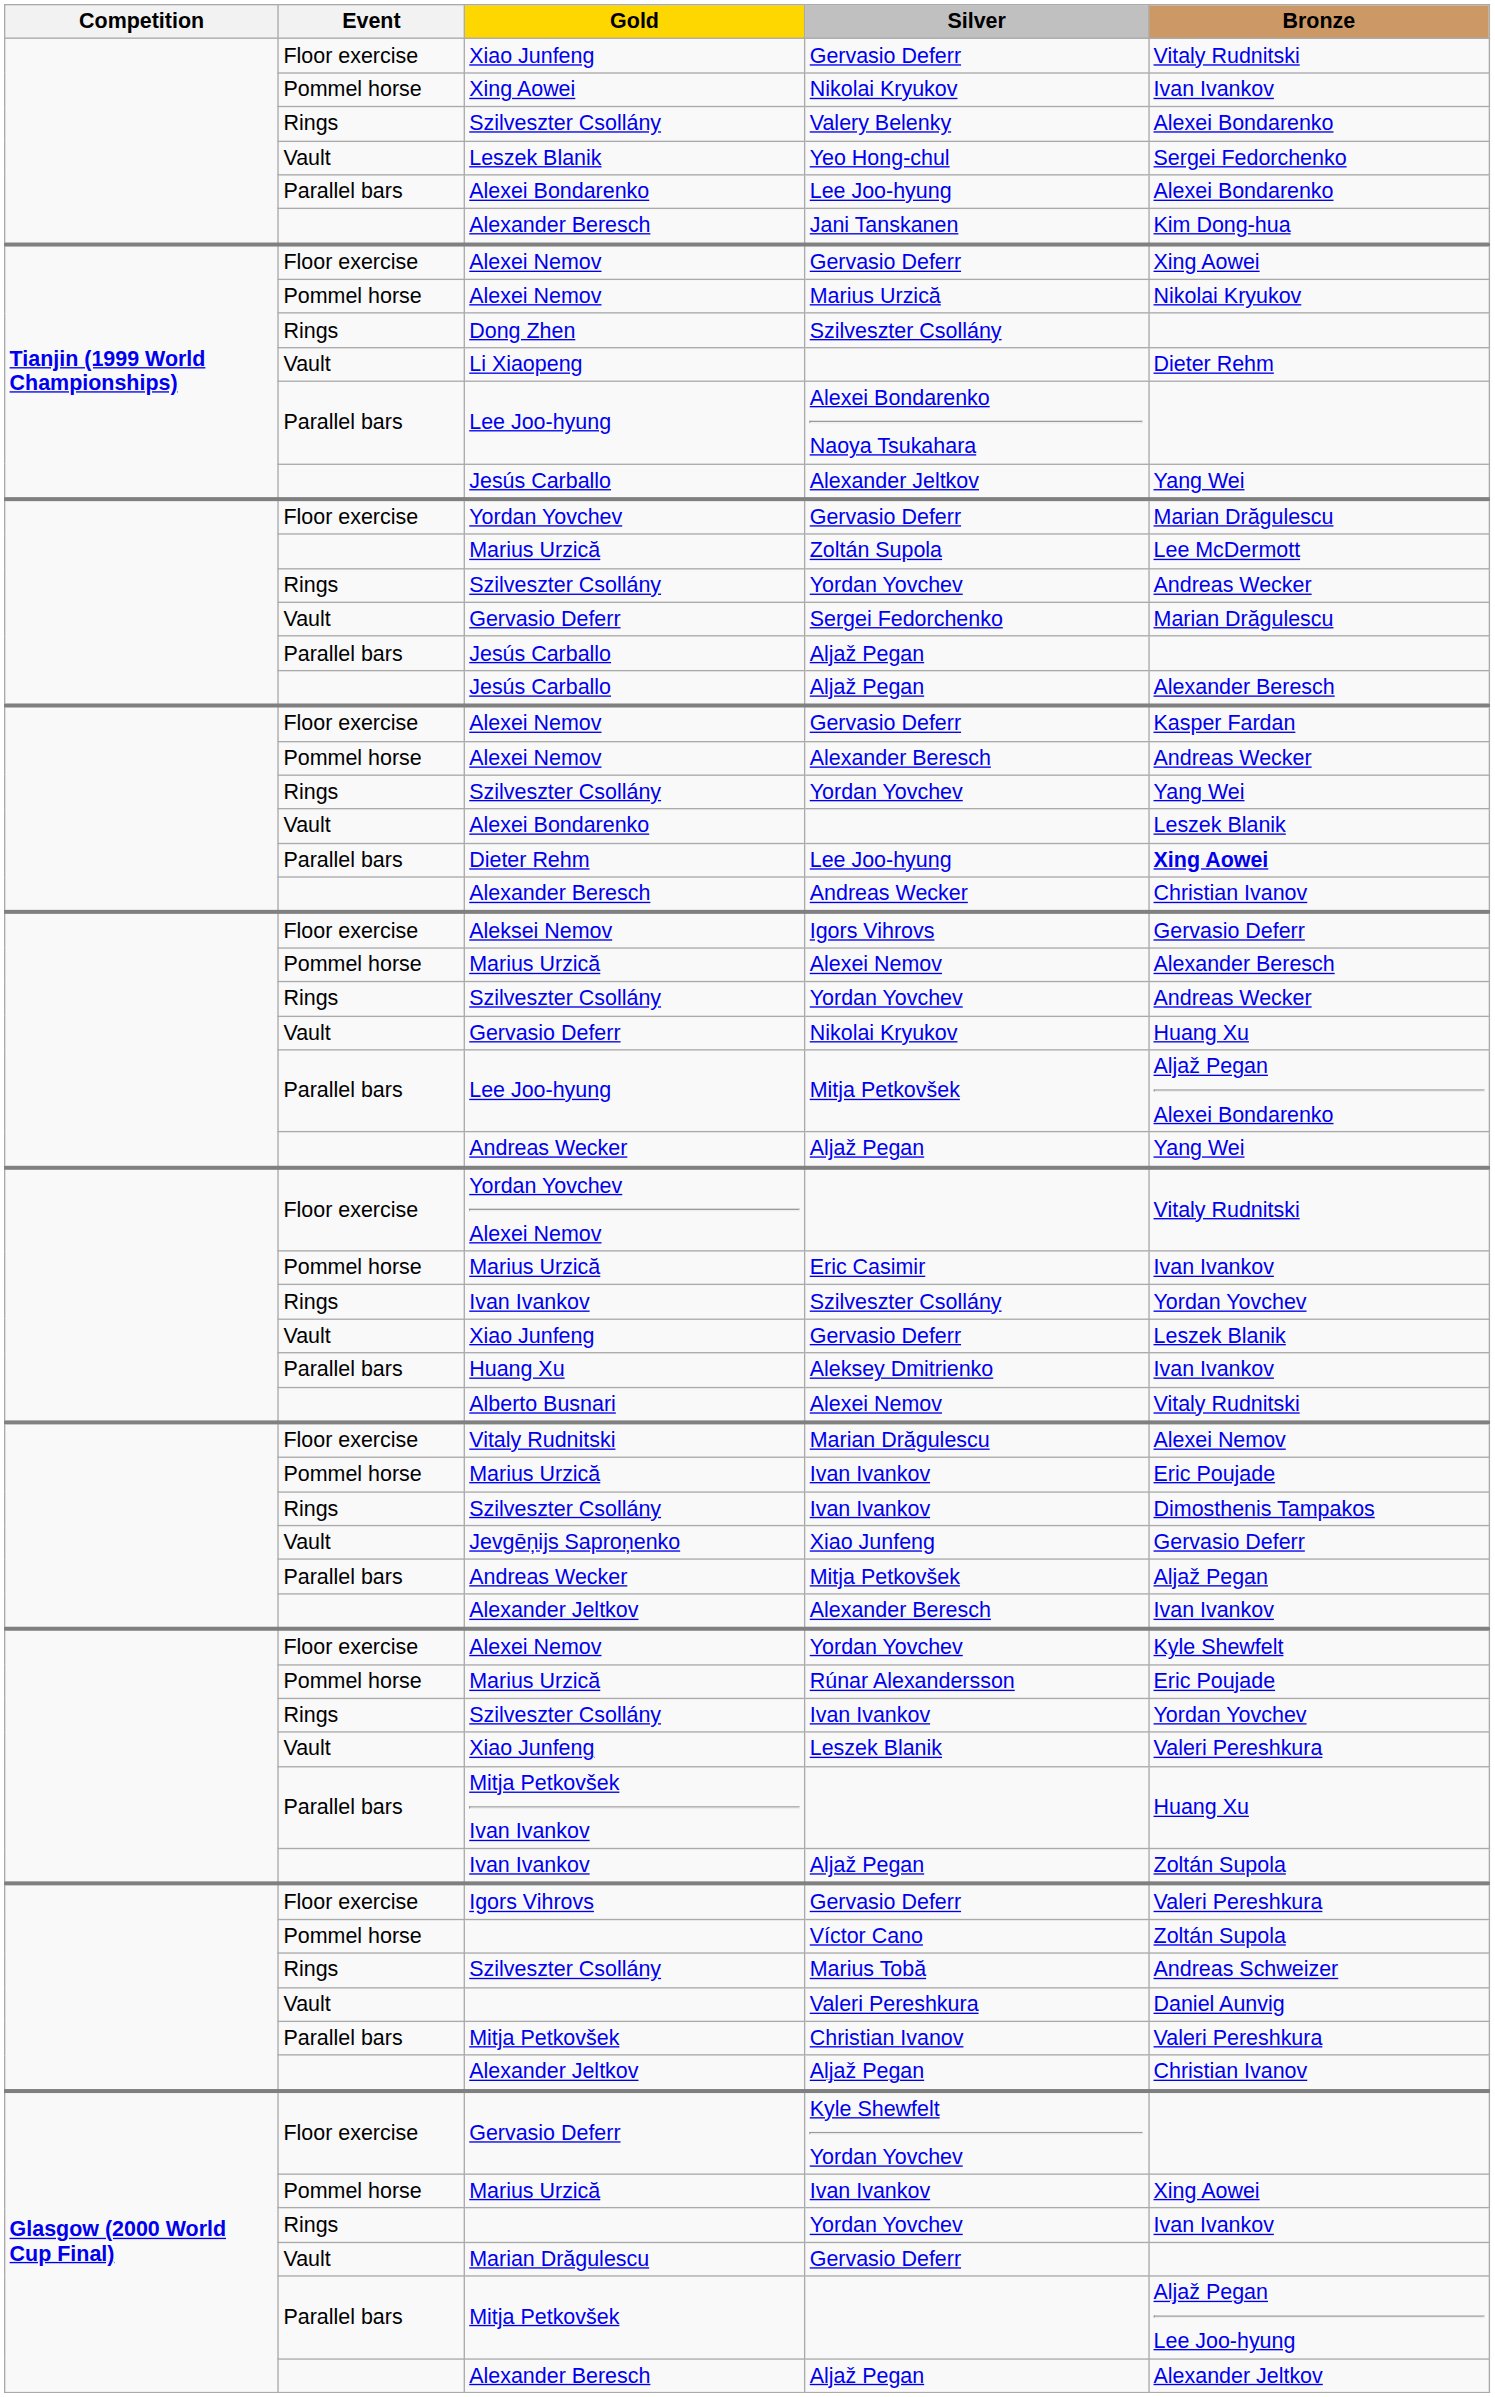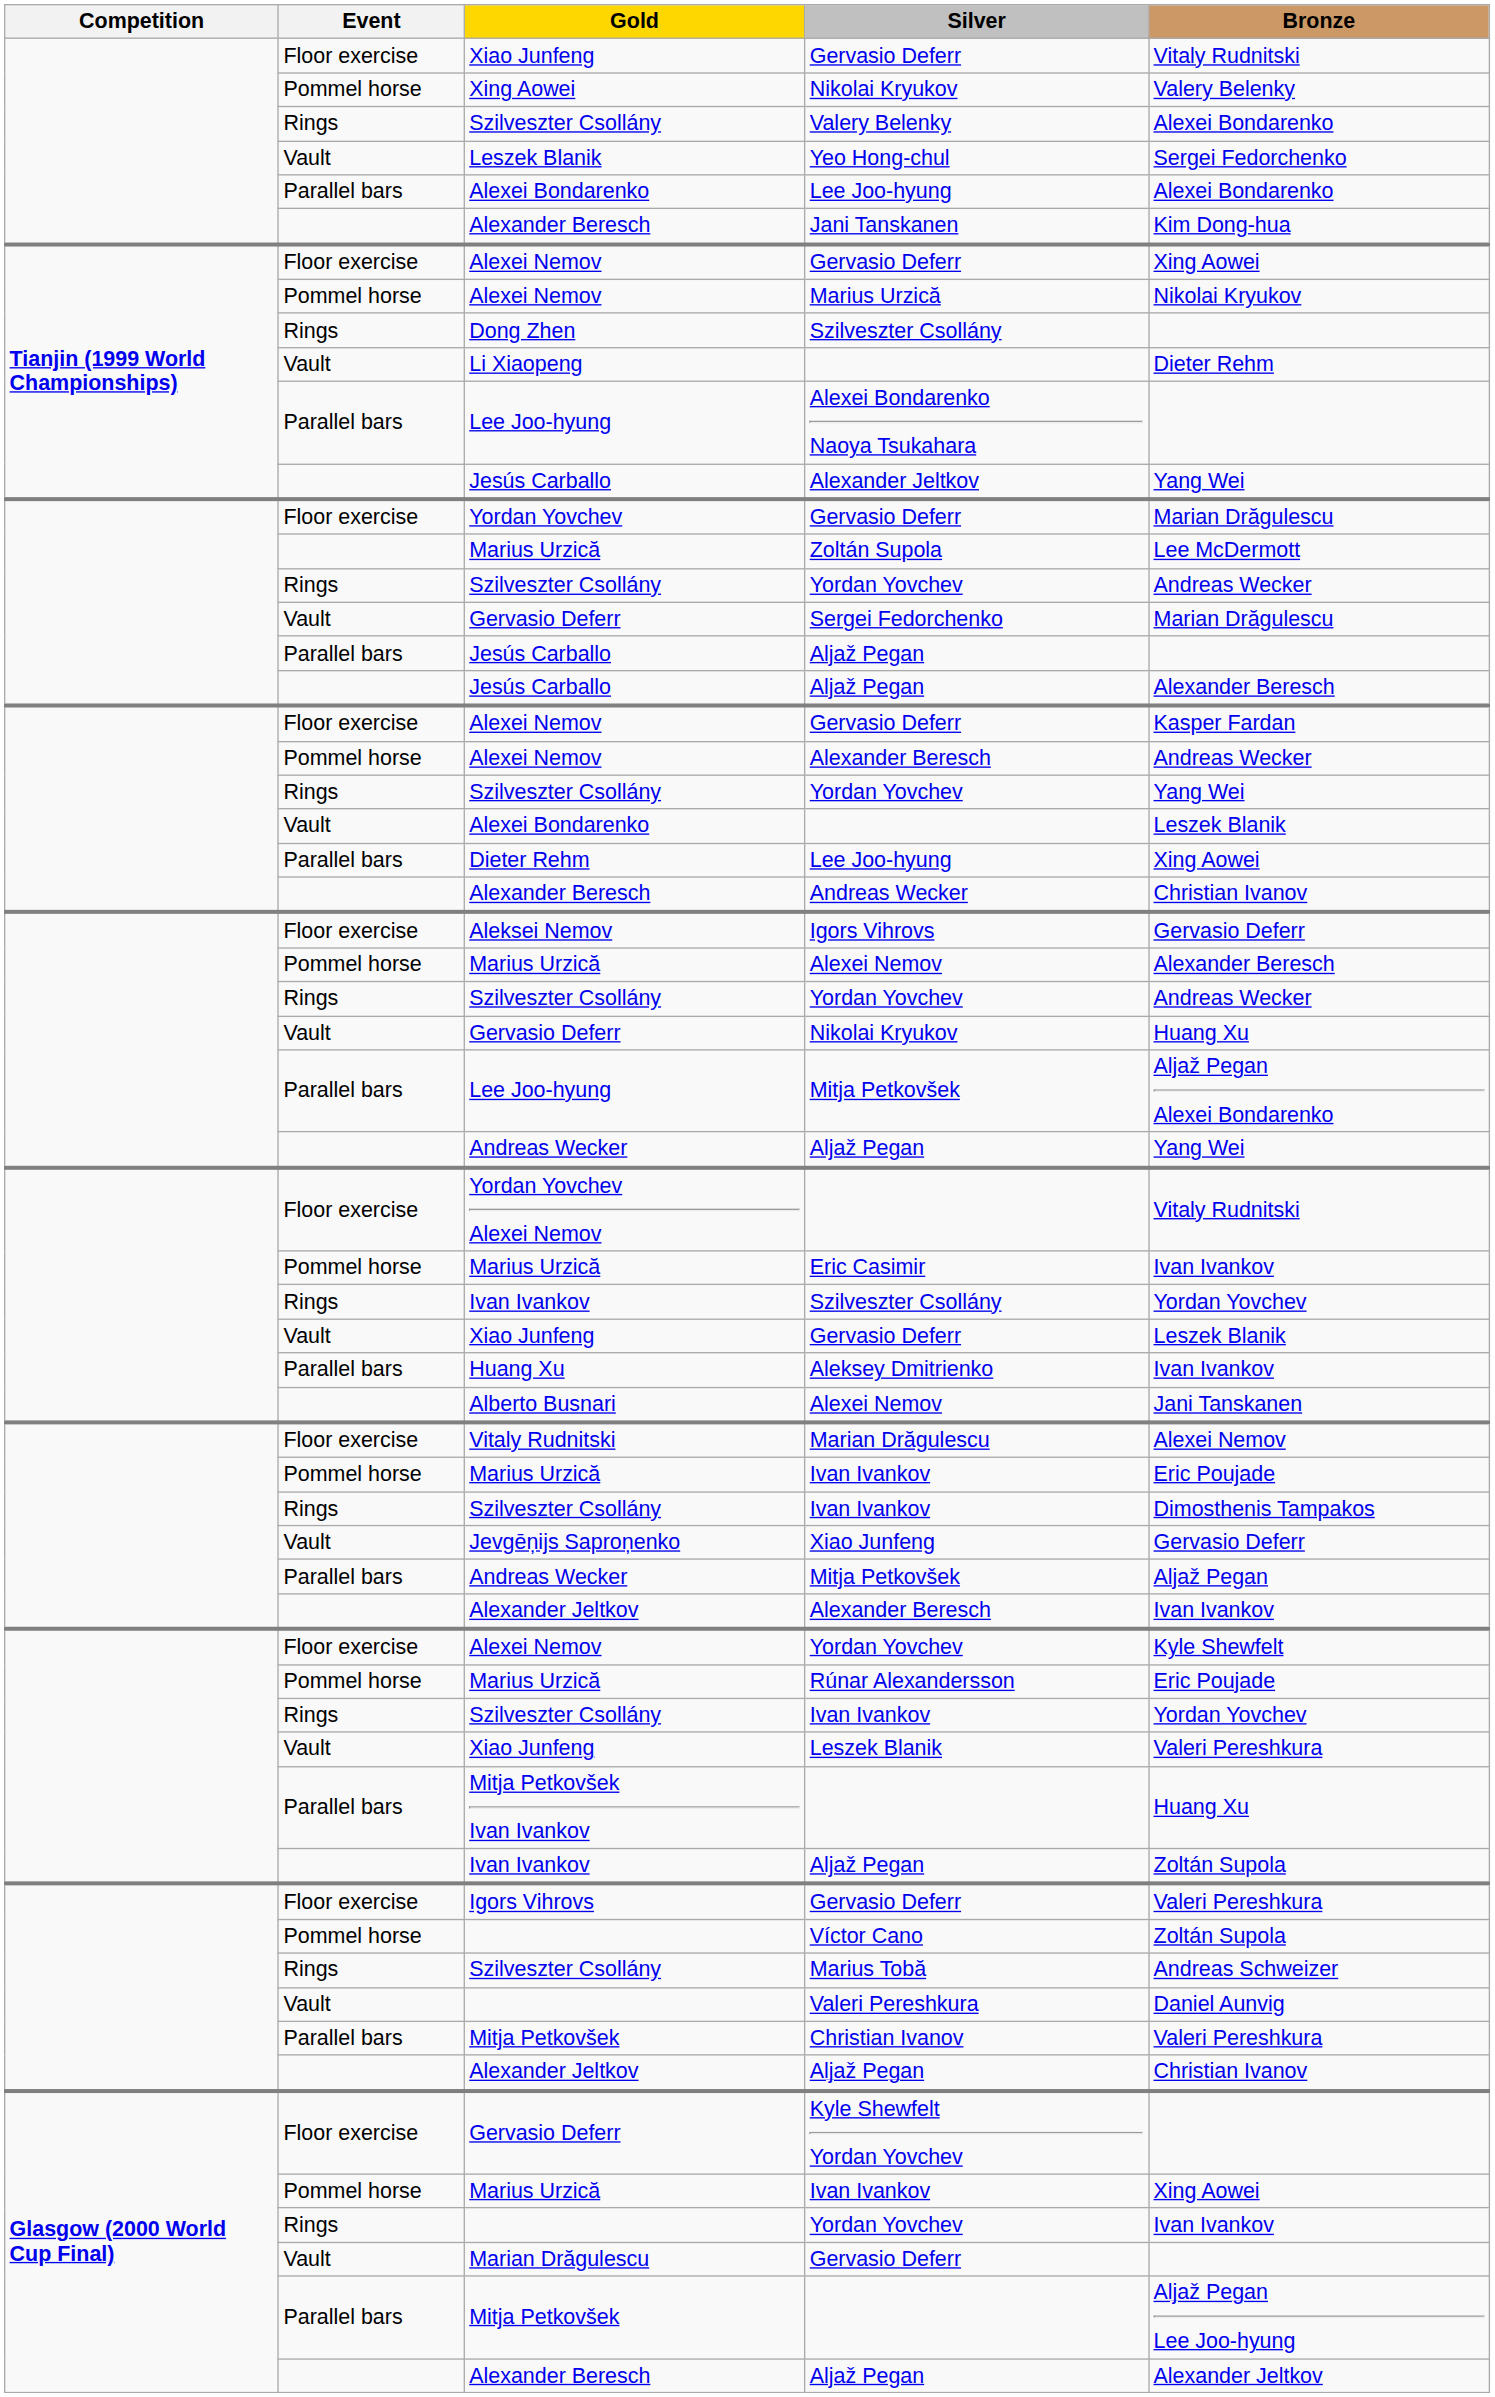Xing Aowei / Nikolai Kryukov | Bronze: Ivan Ivankov -> Valery Belenky
Dieter Rehm / Lee Joo-hyung | Bronze: bold -> normal
Alberto Busnari / Alexei Nemov | Bronze: Vitaly Rudnitski -> Jani Tanskanen
